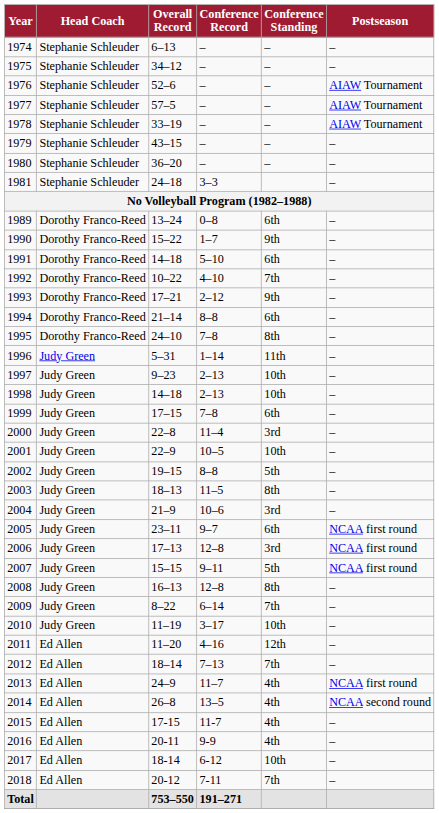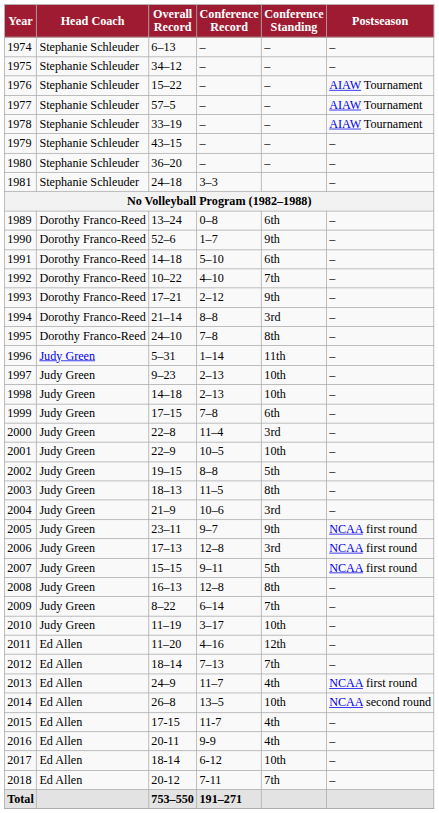1976 | Overall Record: 52–6 -> 15–22
1990 | Overall Record: 15–22 -> 52–6
1994 | Conference Standing: 6th -> 3rd
2005 | Conference Standing: 6th -> 9th
2014 | Conference Standing: 4th -> 10th
